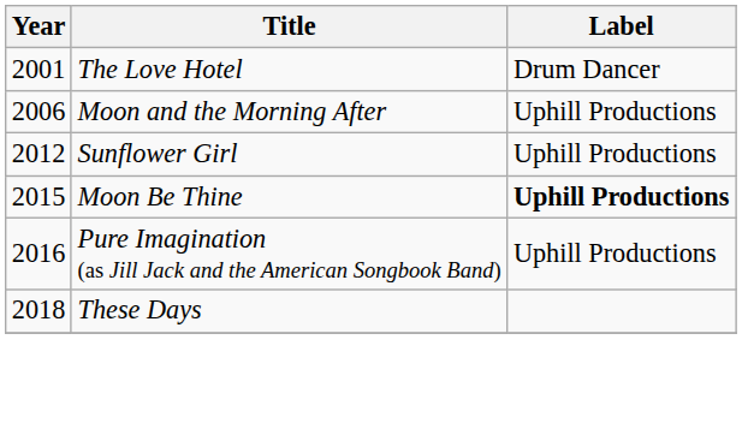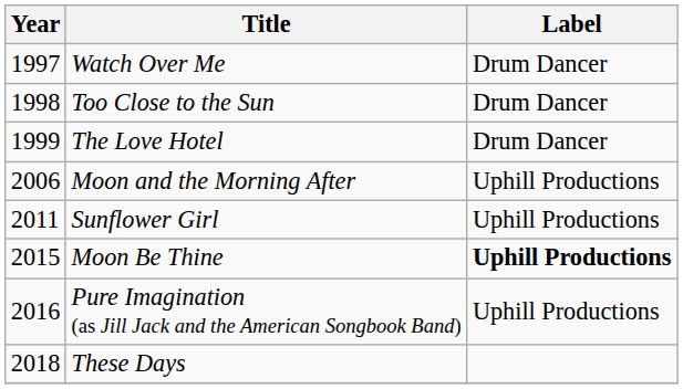+ row: 1997 | Watch Over Me | Drum Dancer
+ row: 1998 | Too Close to the Sun | Drum Dancer
The Love Hotel | Year: 2001 -> 1999
Sunflower Girl | Year: 2012 -> 2011
